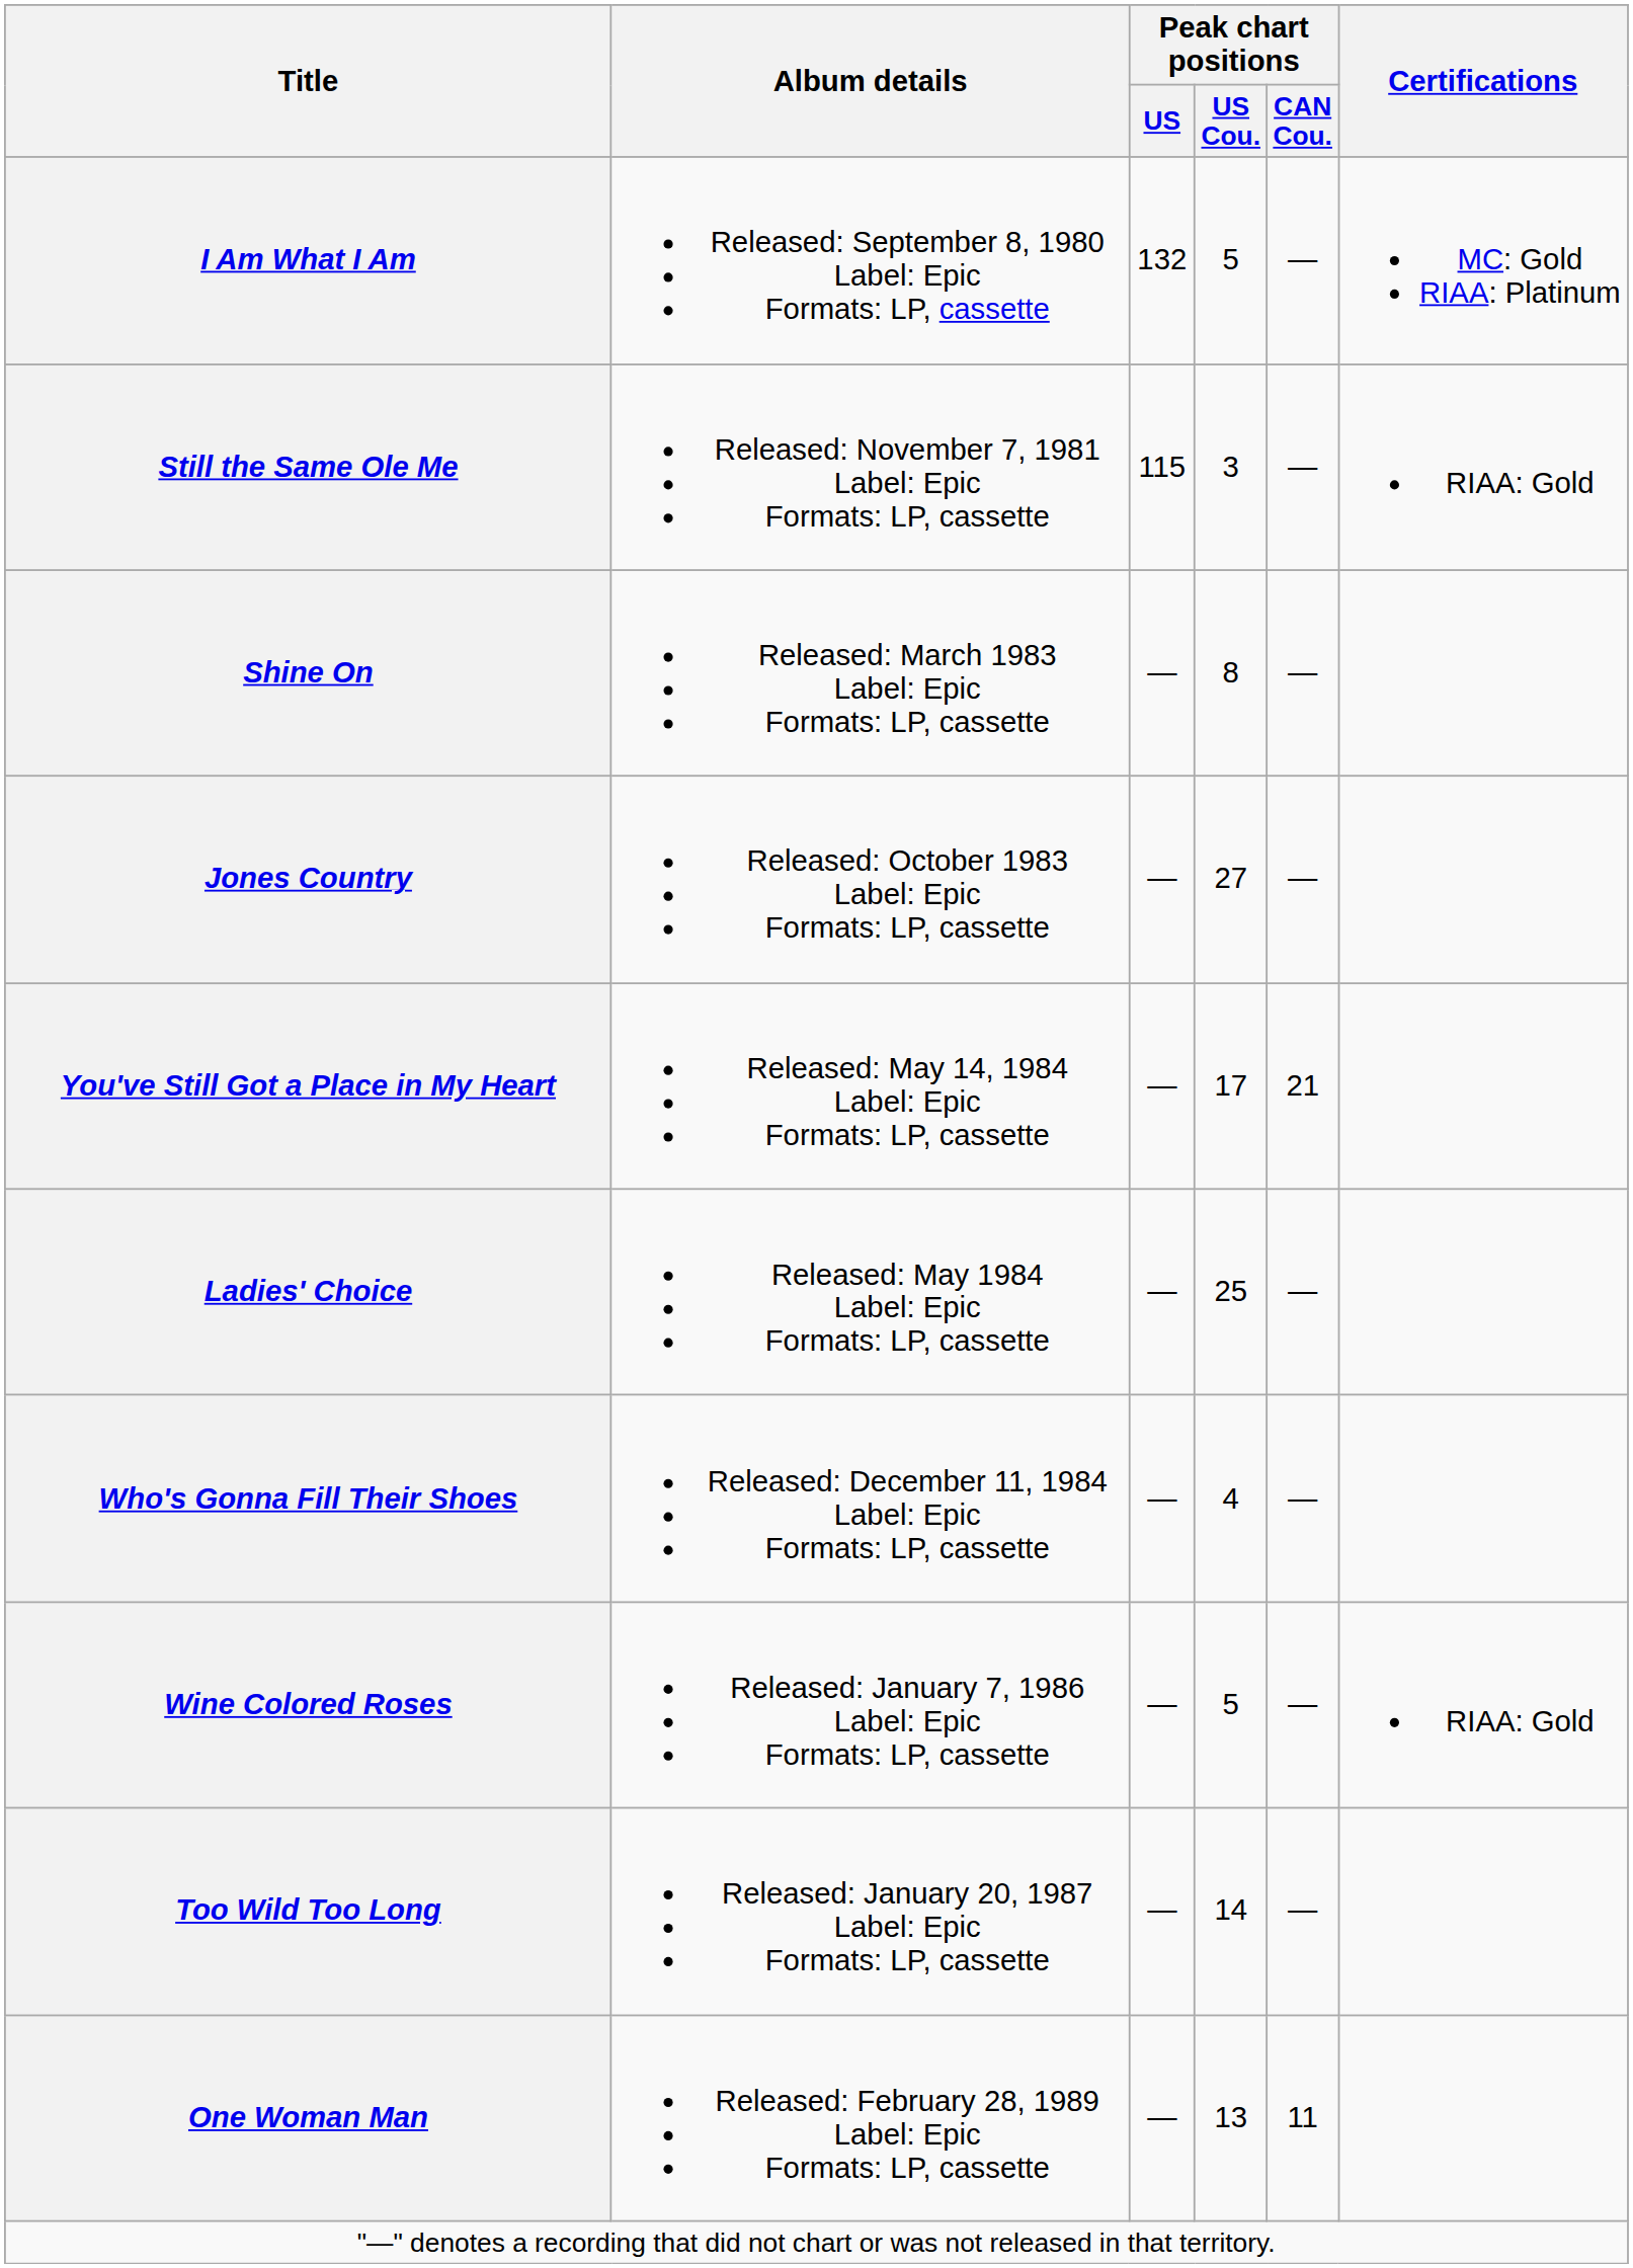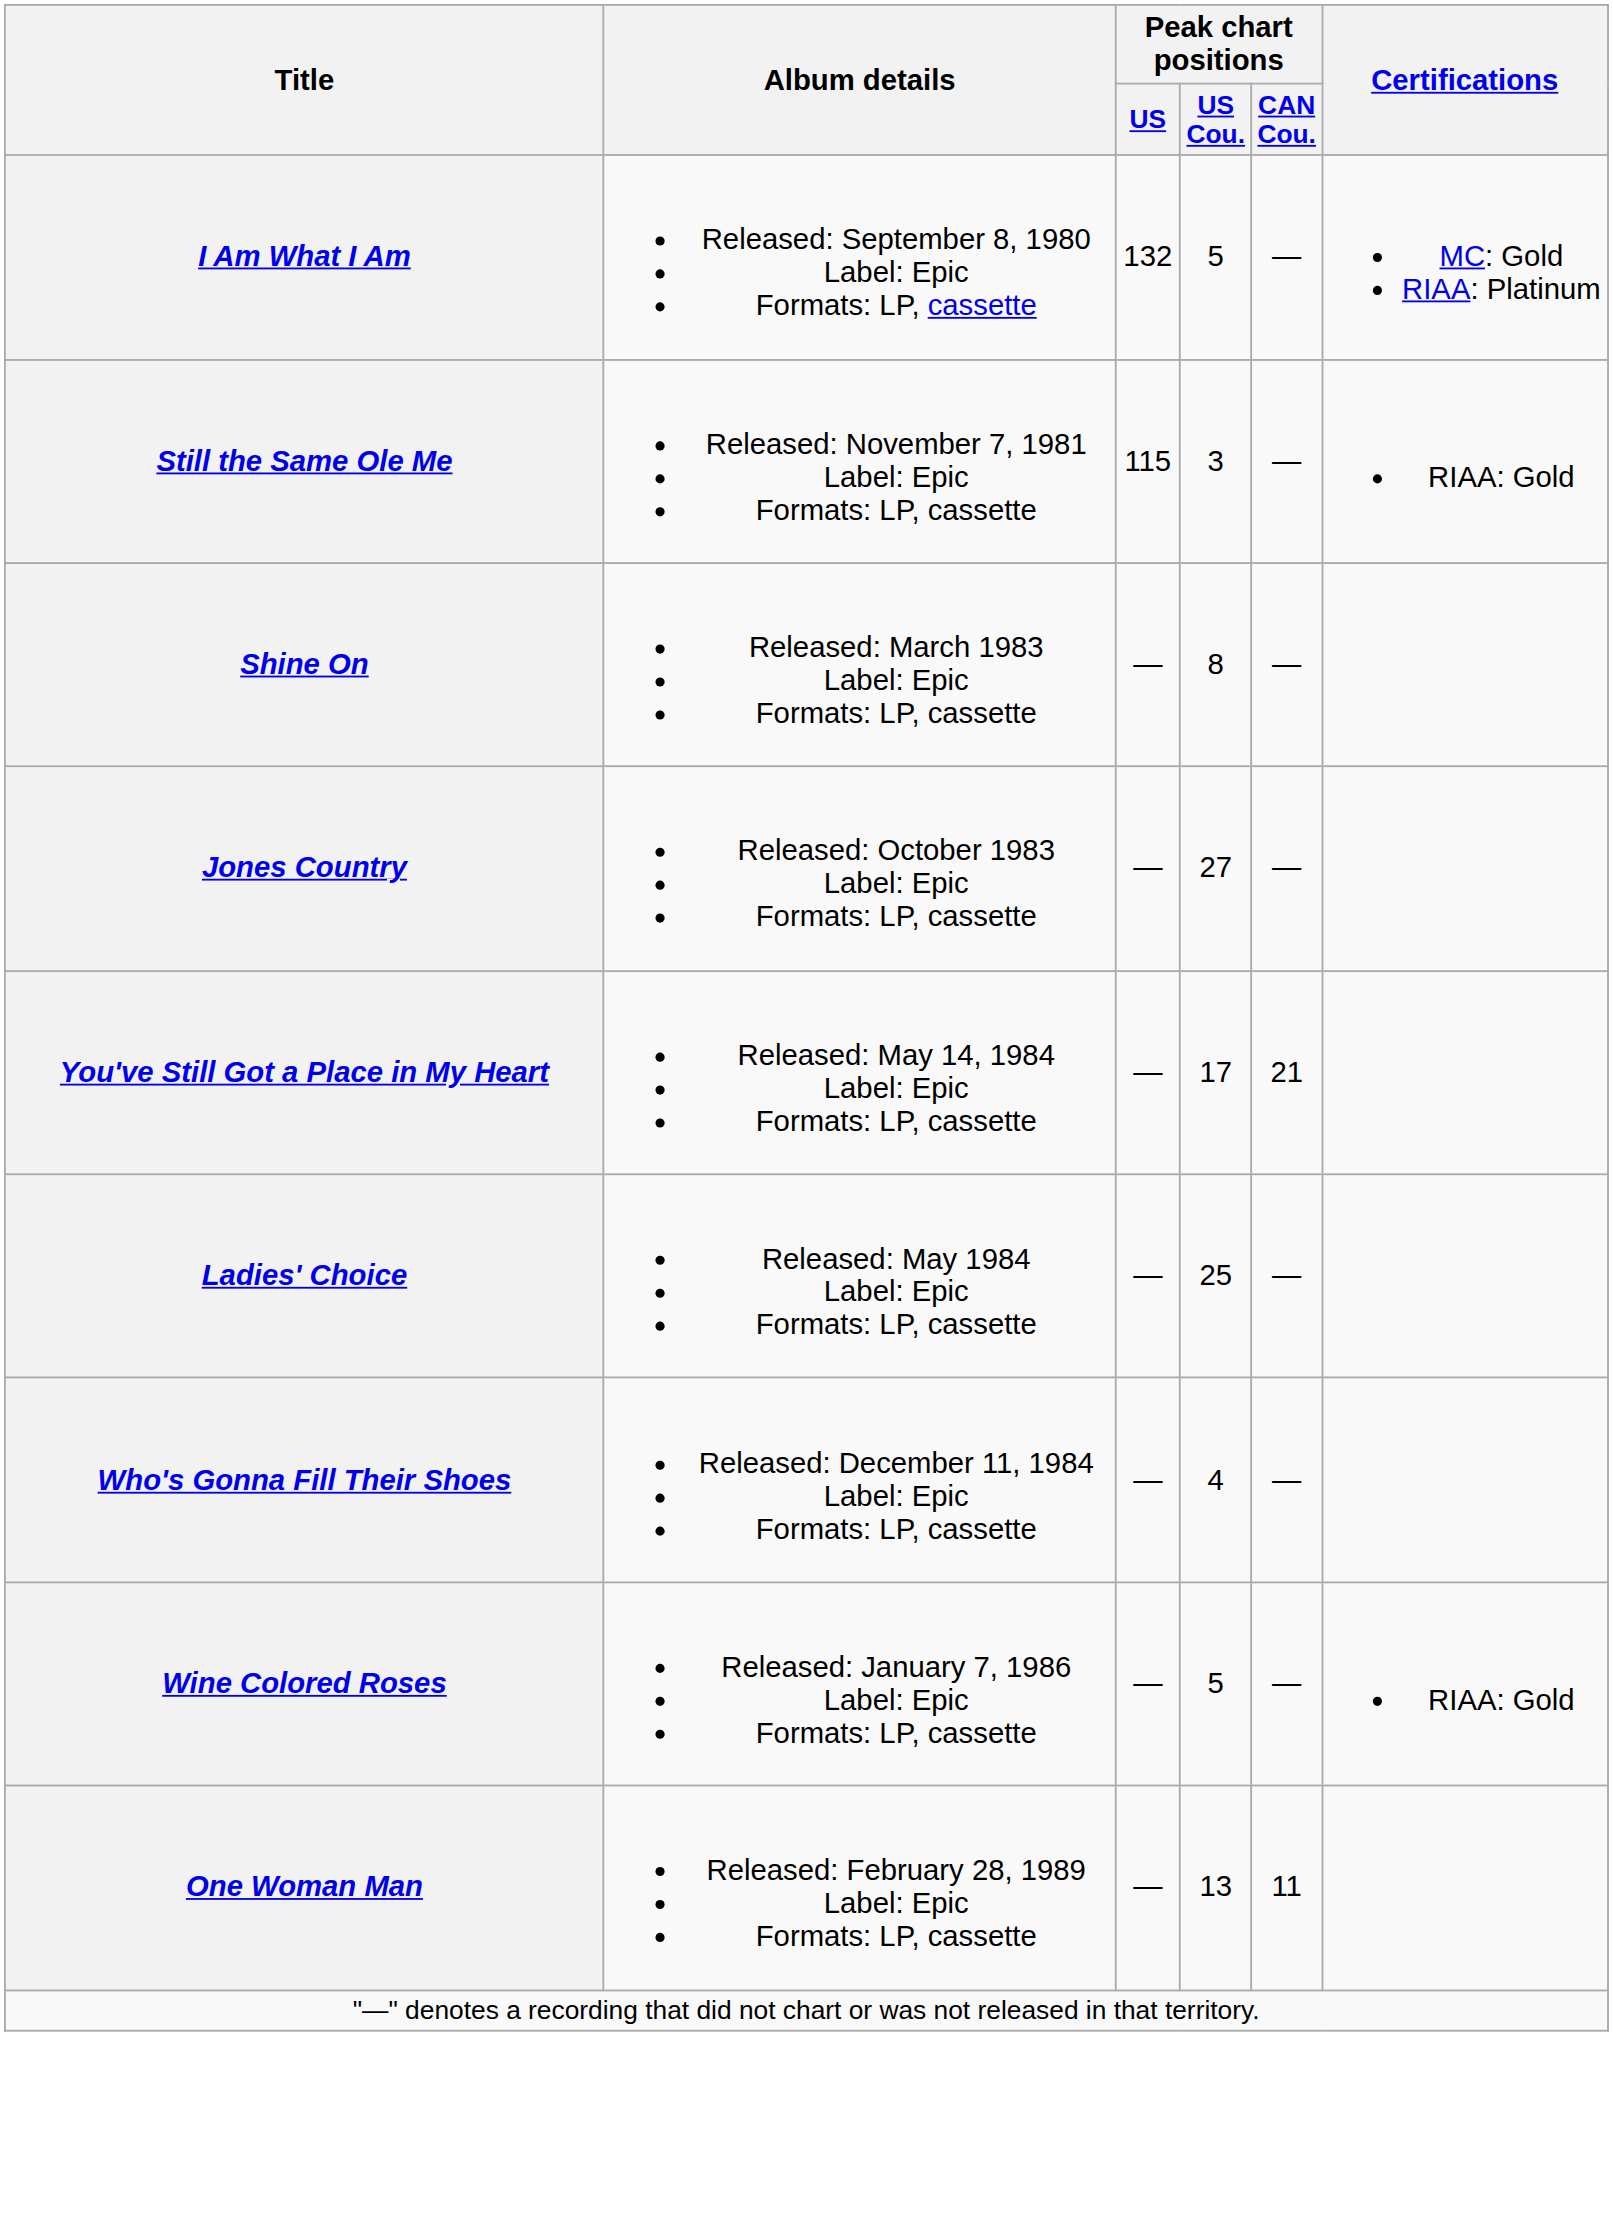- row: Too Wild Too Long | Released: January 20, 1987 Label: Epic Formats: LP, cassette | — | 14 | —
